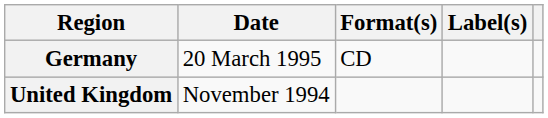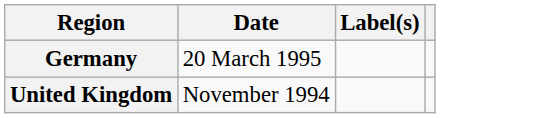- column: Format(s) | CD
